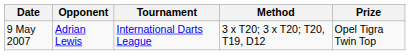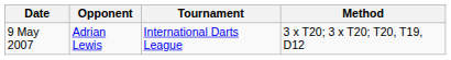- column: Prize | Opel Tigra Twin Top
